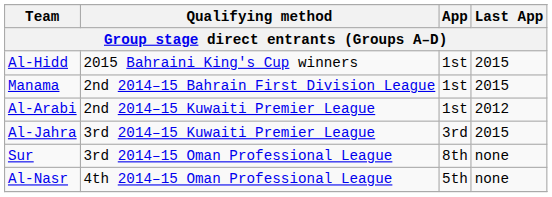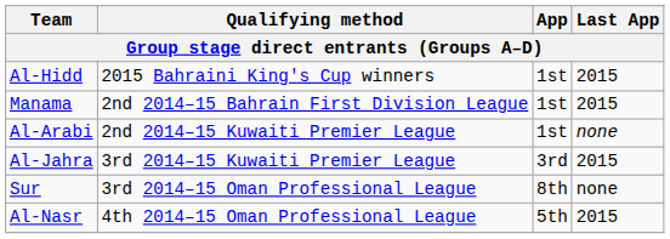Al-Arabi | Last App: 2012 -> none
Al-Nasr | Last App: none -> 2015
